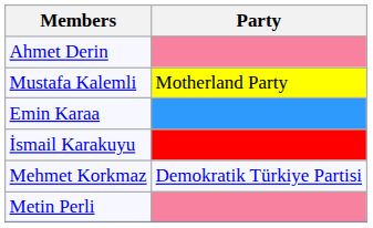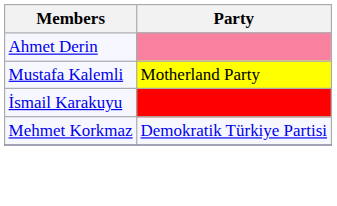- row: Emin Karaa
- row: Metin Perli
